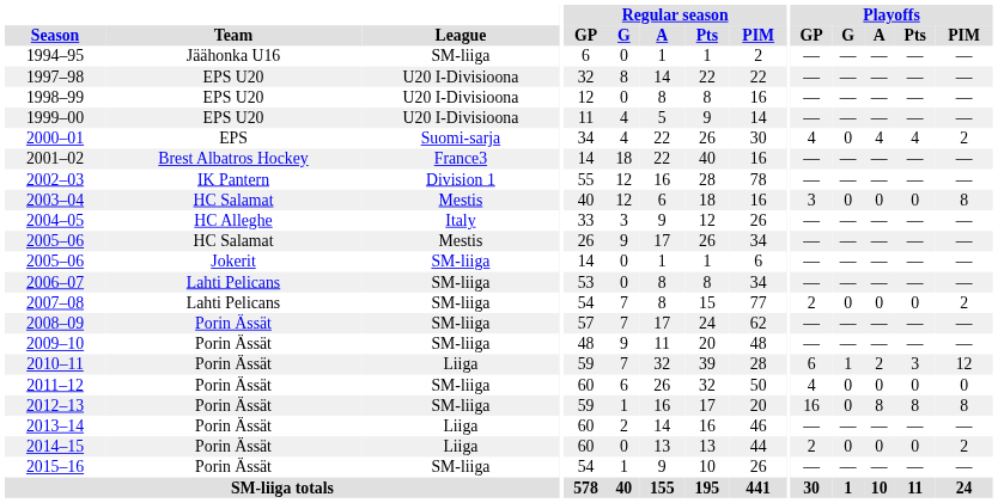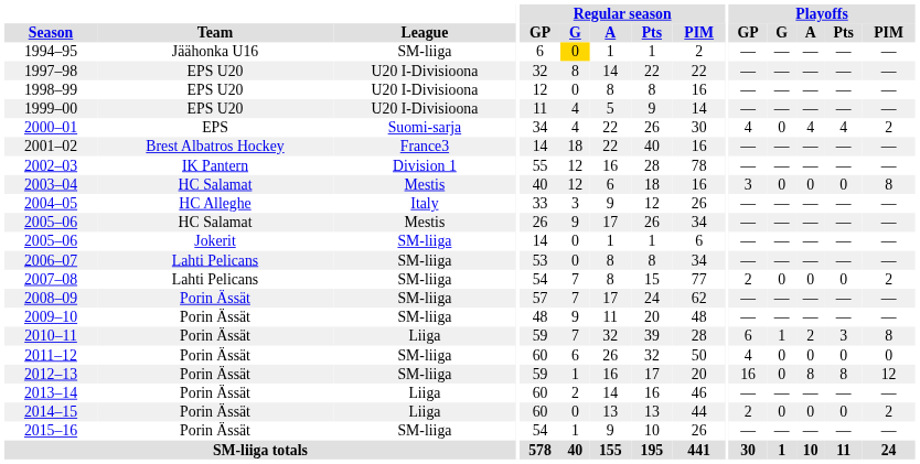1994–95 | Regular season / G: no background -> gold background
2010–11 | Playoffs / PIM: 12 -> 8
2012–13 | Playoffs / PIM: 8 -> 12
